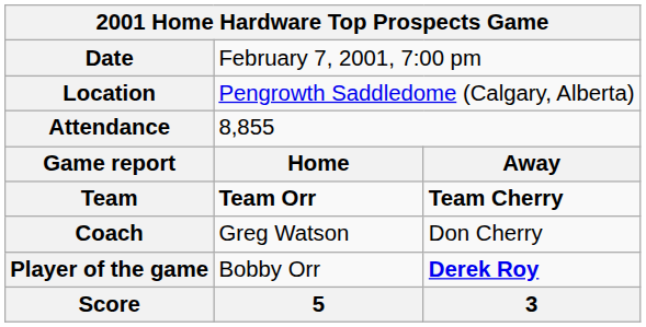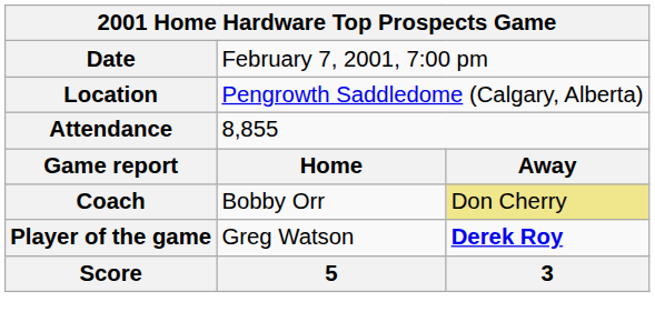- row: Team | Team Orr | Team Cherry
Coach | column 2: Greg Watson -> Bobby Orr
Coach | column 3: no background -> khaki background
Player of the game | column 2: Bobby Orr -> Greg Watson
